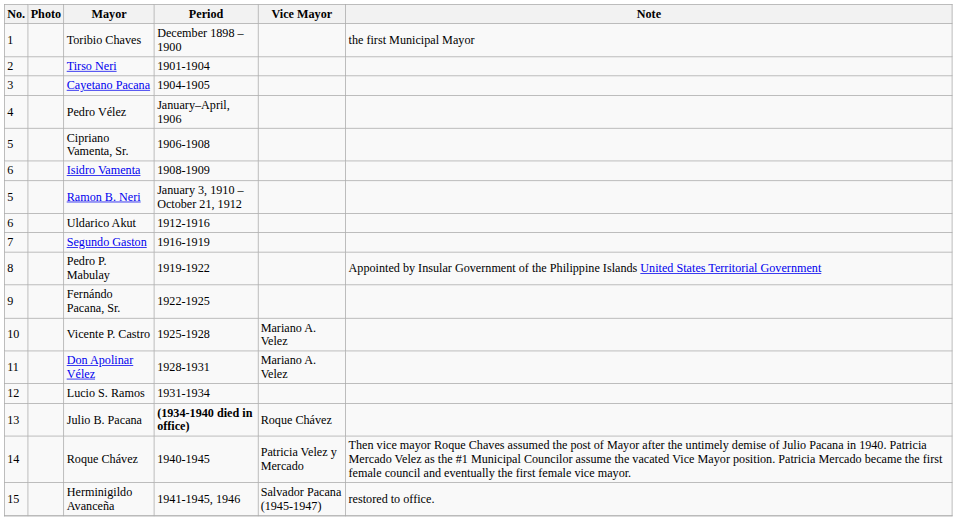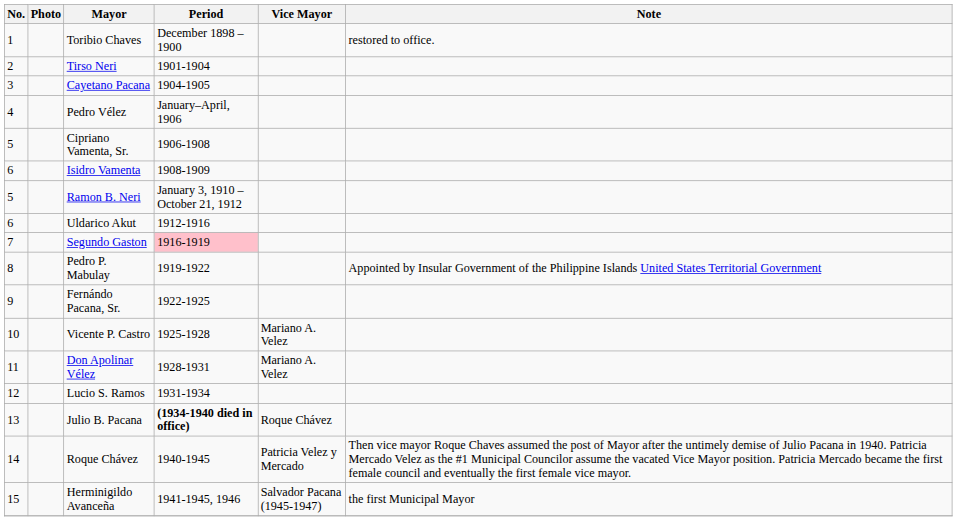Toribio Chaves | Note: the first Municipal Mayor -> restored to office.
Segundo Gaston | Period: no background -> pink background
Herminigildo Avanceña | Note: restored to office. -> the first Municipal Mayor
